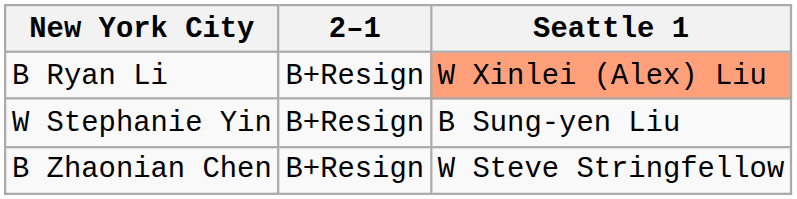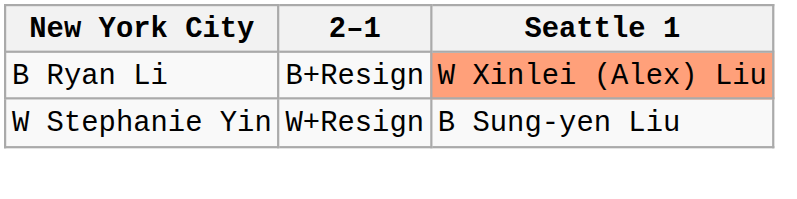W Stephanie Yin | 2–1: B+Resign -> W+Resign
- row: B Zhaonian Chen | B+Resign | W Steve Stringfellow
